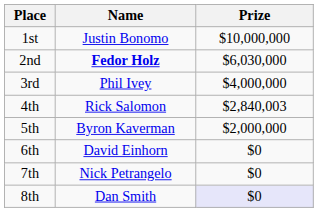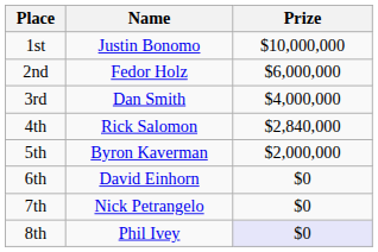2nd | Name: bold -> normal
2nd | Prize: $6,030,000 -> $6,000,000
3rd | Name: Phil Ivey -> Dan Smith
4th | Prize: $2,840,003 -> $2,840,000
8th | Name: Dan Smith -> Phil Ivey
